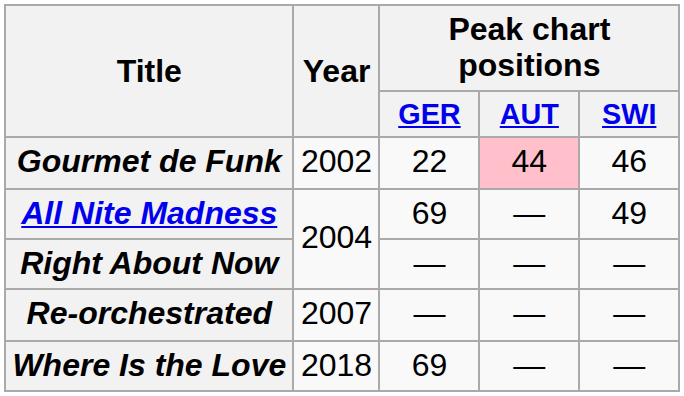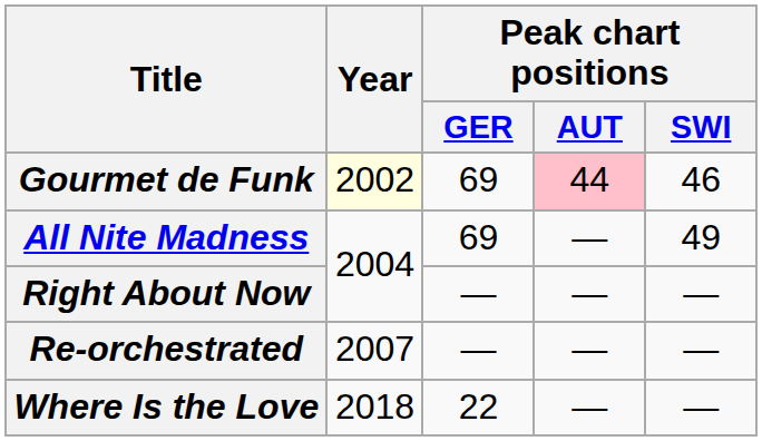Gourmet de Funk | Year: no background -> lightyellow background
Gourmet de Funk | Peak chart positions / GER: 22 -> 69
Where Is the Love | Peak chart positions / GER: 69 -> 22
